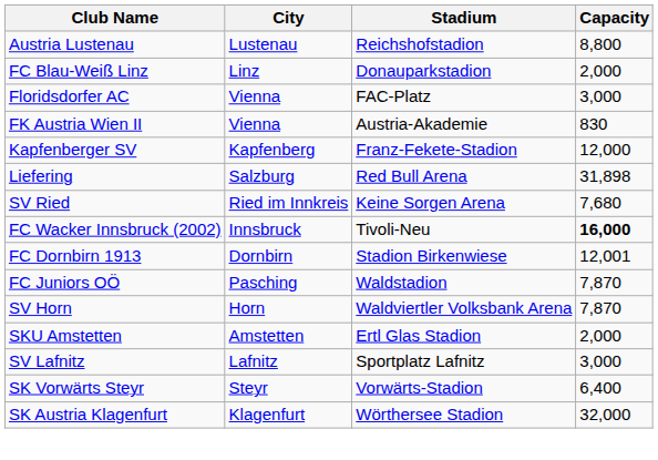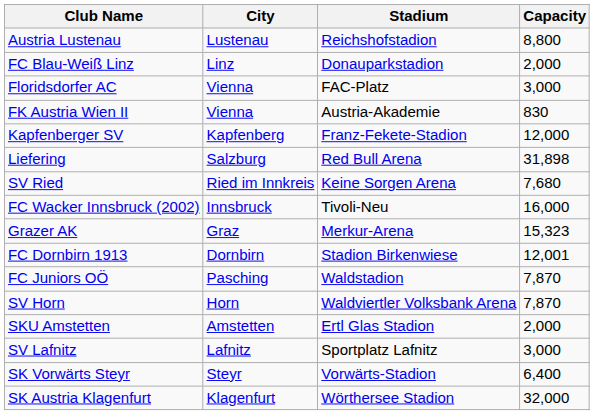FC Wacker Innsbruck (2002) | Capacity: bold -> normal
+ row: Grazer AK | Graz | Merkur-Arena | 15,323
